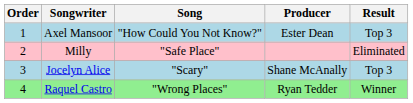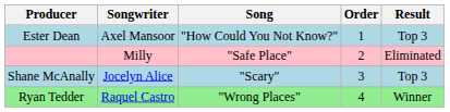columns swapped: Order <-> Producer
